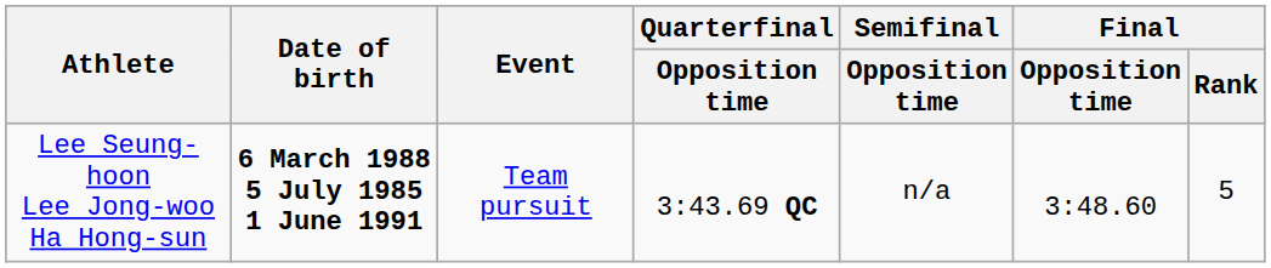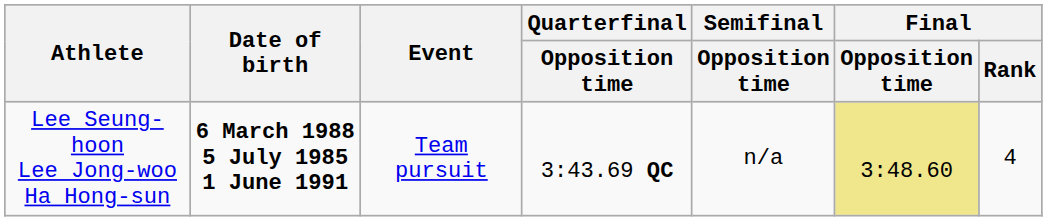Lee Seung-hoon Lee Jong-woo Ha Hong-sun | Final / Opposition time: no background -> khaki background
Lee Seung-hoon Lee Jong-woo Ha Hong-sun | Final / Rank: 5 -> 4
